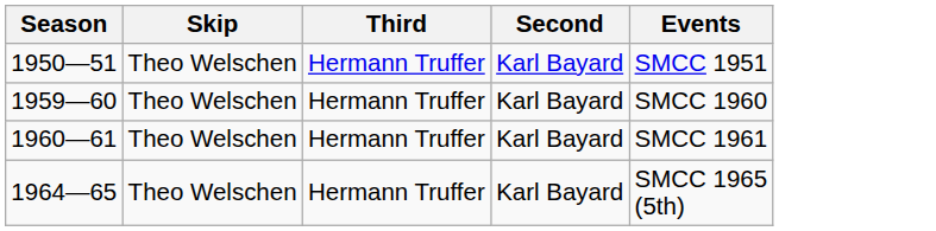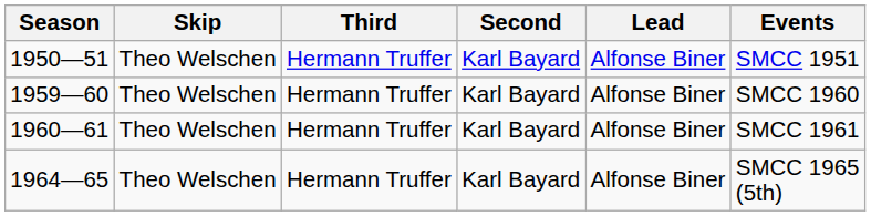+ column: Lead | Alfonse Biner | Alfonse Biner | Alfonse Biner | Alfonse Biner
